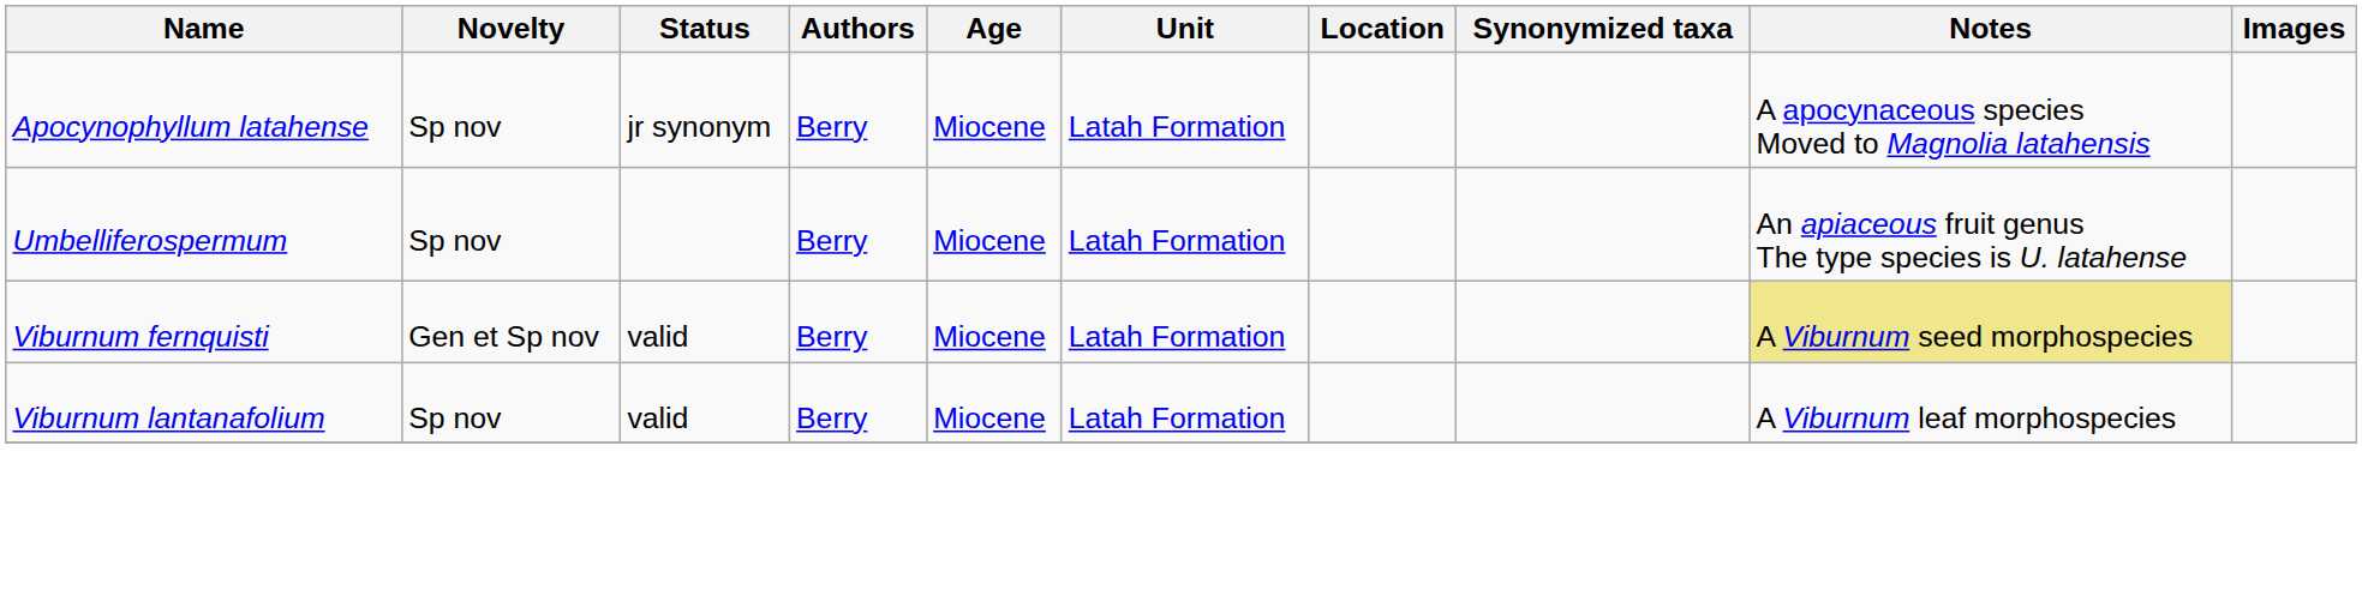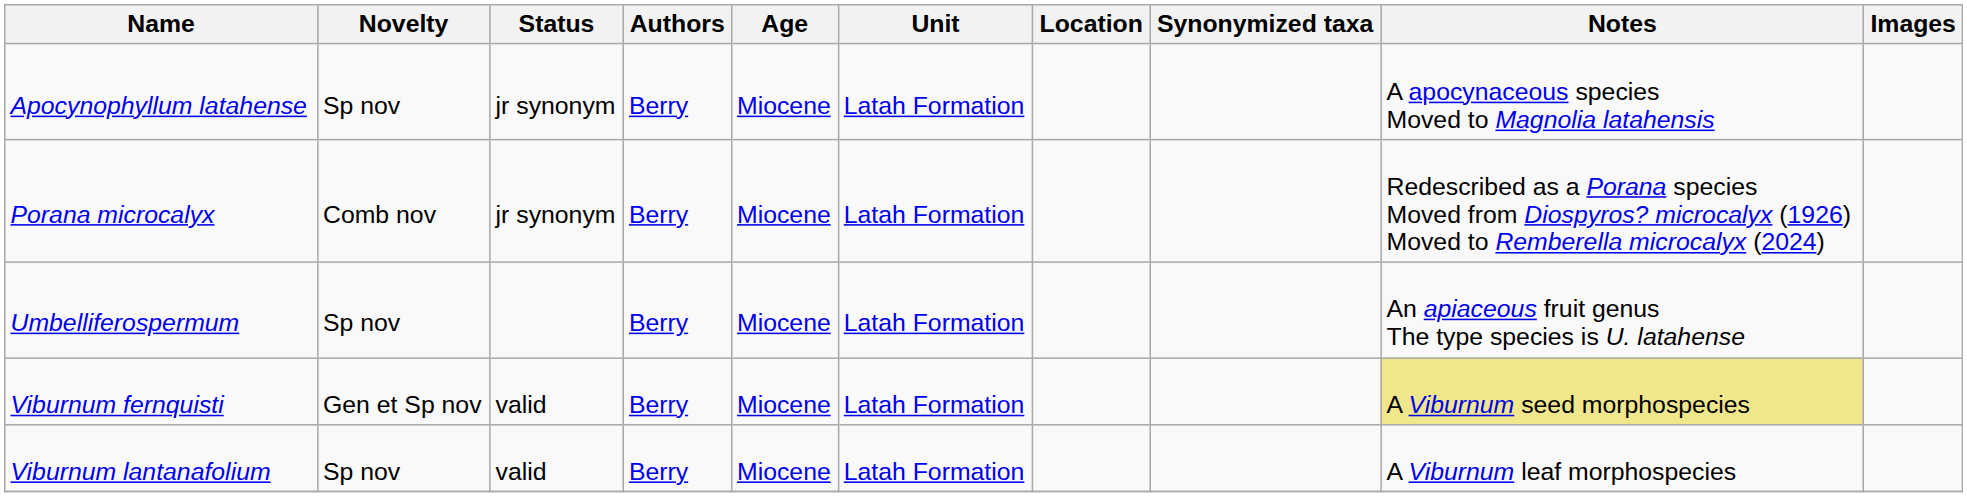+ row: Porana microcalyx | Comb nov | jr synonym | Berry | Miocene | Latah Formation | Redescribed as a Porana species Moved from Diospyros? microcalyx (1926) Moved to Remberella microcalyx (2024)
